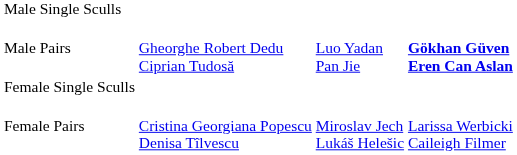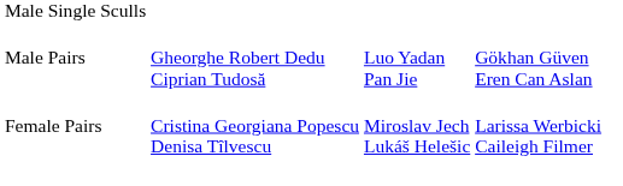Male Pairs | column 4: bold -> normal
- row: Female Single Sculls
